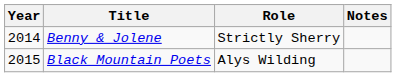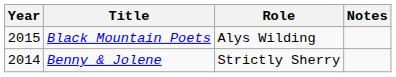rows swapped: Benny & Jolene <-> Black Mountain Poets
